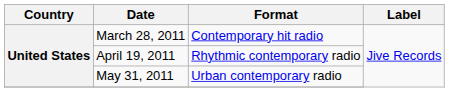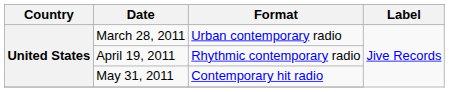March 28, 2011 | Format: Contemporary hit radio -> Urban contemporary radio
May 31, 2011 | Format: Urban contemporary radio -> Contemporary hit radio
